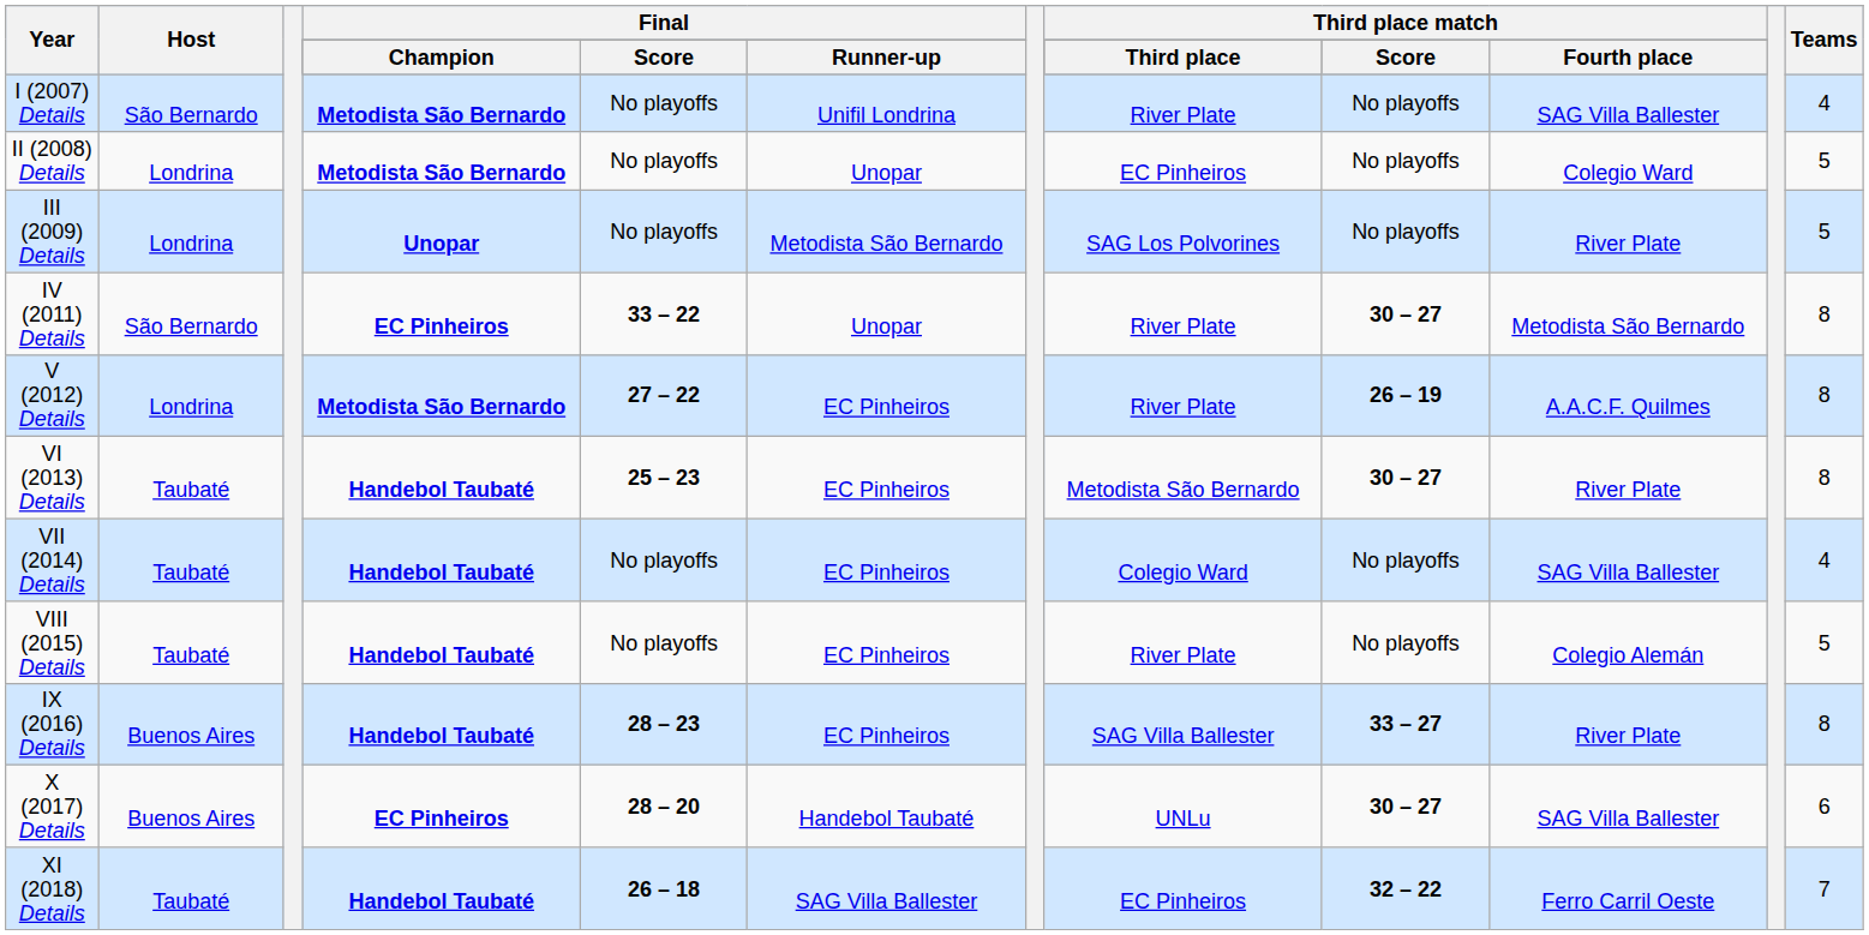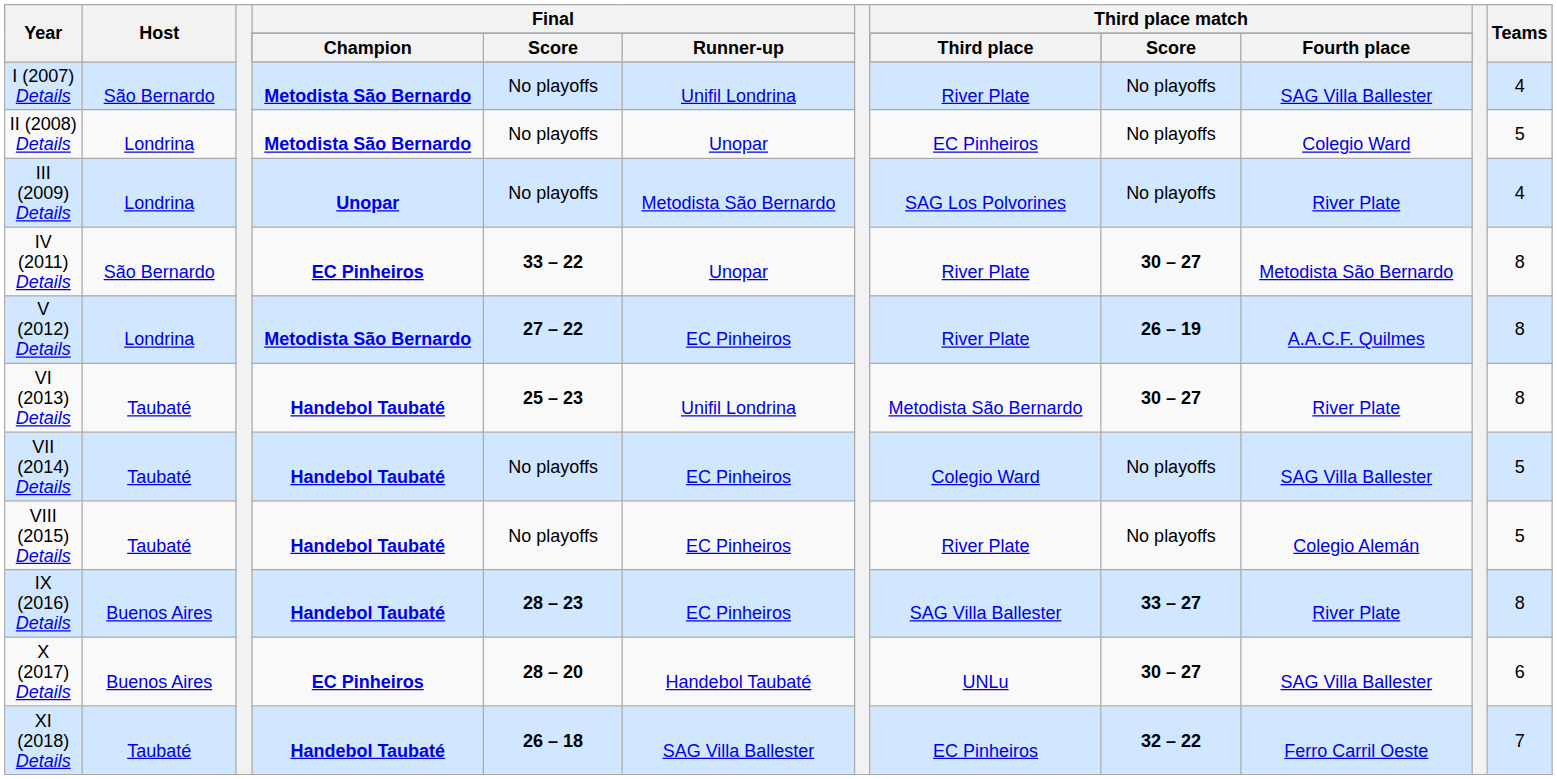III (2009) Details | Teams: 5 -> 4
VI (2013) Details | Final / Runner-up: EC Pinheiros -> Unifil Londrina
VII (2014) Details | Teams: 4 -> 5
